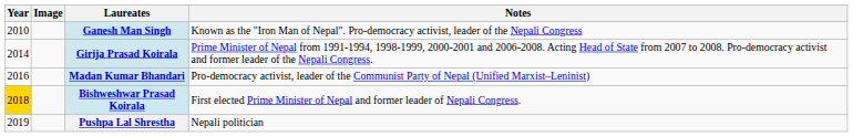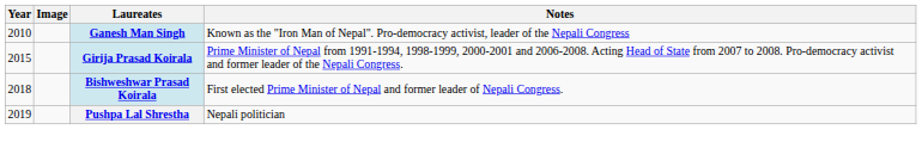Girija Prasad Koirala | Year: 2014 -> 2015
- row: 2016 | Madan Kumar Bhandari | Pro-democracy activist, leader of the Communist Party of Nepal (Unified Marxist–Leninist)
Bishweshwar Prasad Koirala | Year: gold background -> no background
